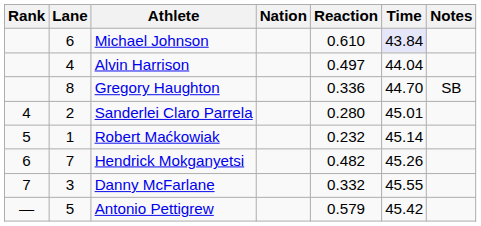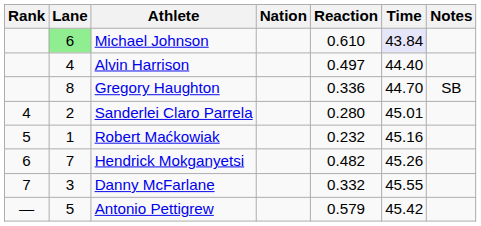Michael Johnson | Lane: no background -> lightgreen background
Alvin Harrison | Time: 44.04 -> 44.40
Robert Maćkowiak | Time: 45.14 -> 45.16
